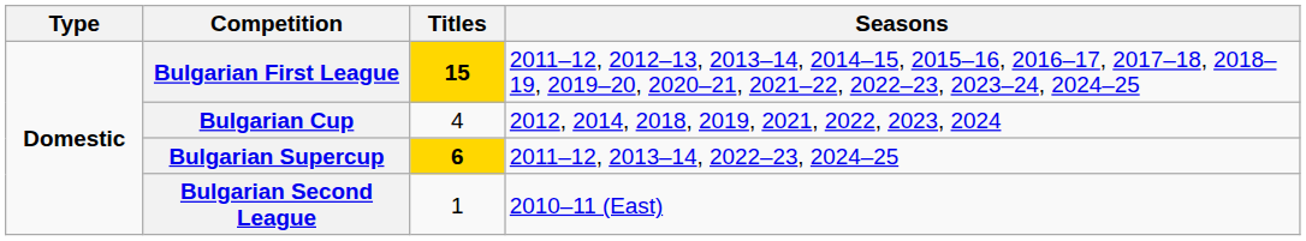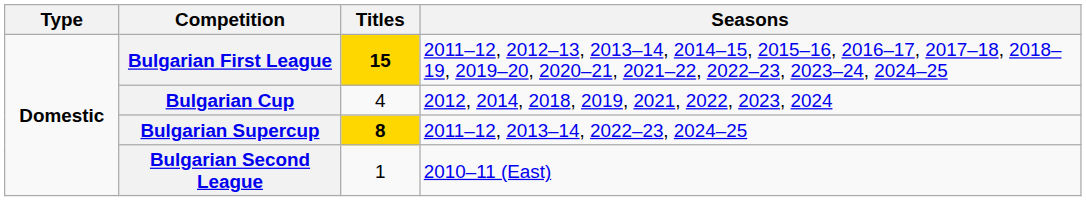Bulgarian Supercup | Titles: 6 -> 8
